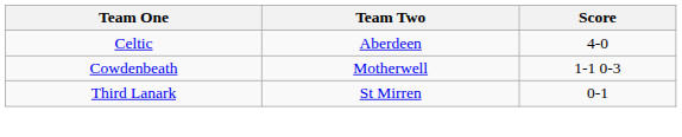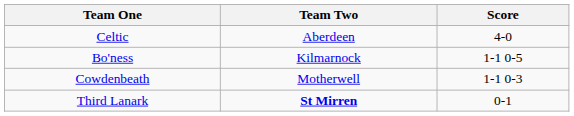+ row: Bo'ness | Kilmarnock | 1-1 0-5
Third Lanark | Team Two: normal -> bold
